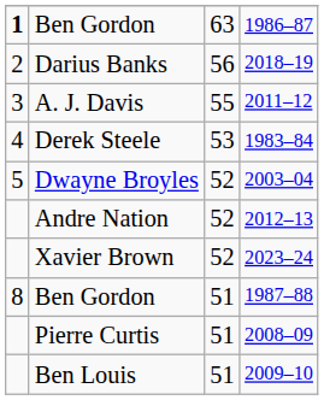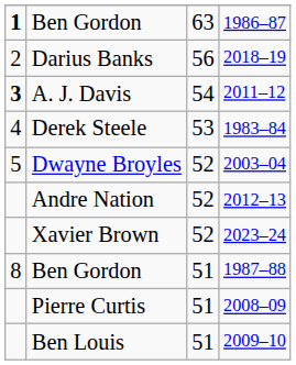A. J. Davis | column 1: normal -> bold
A. J. Davis | column 3: 55 -> 54
